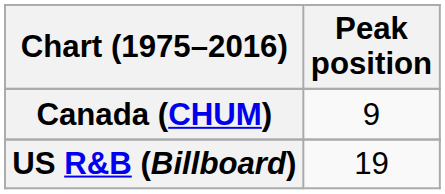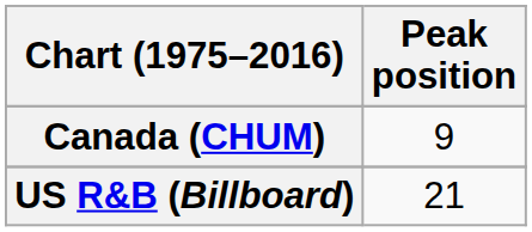US R&B (Billboard) | Peak position: 19 -> 21
